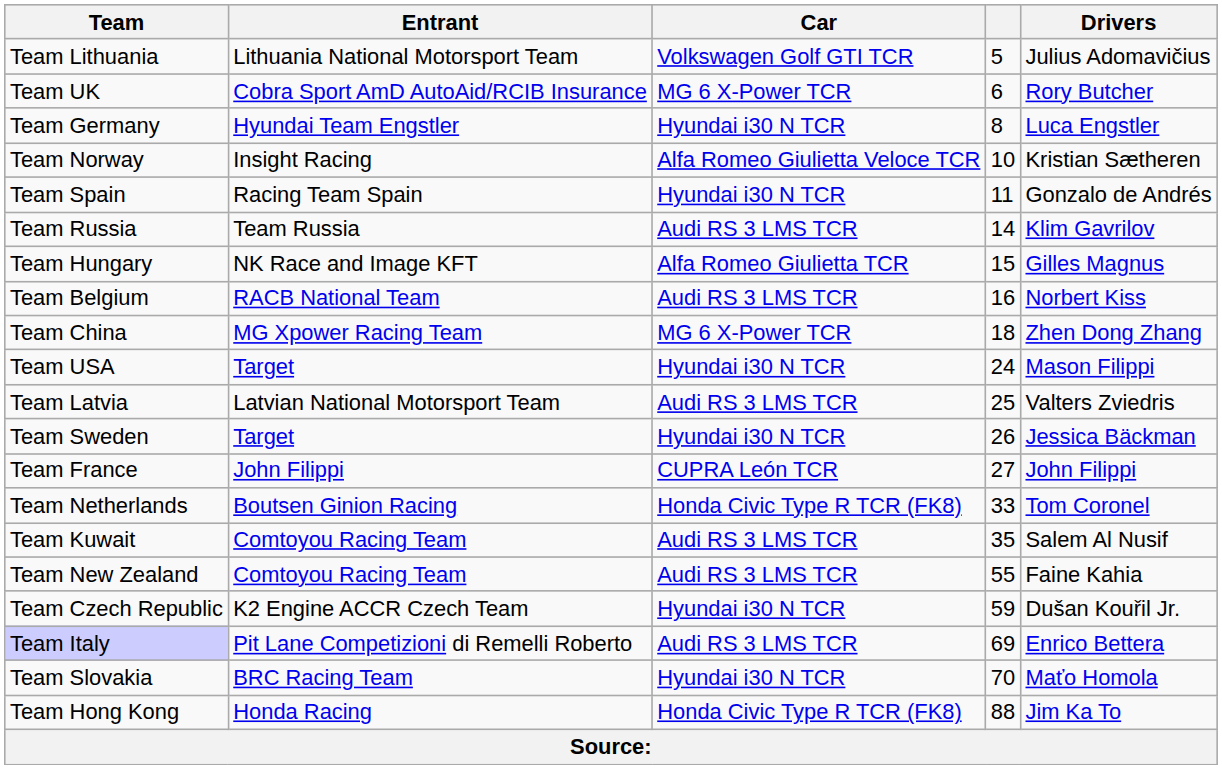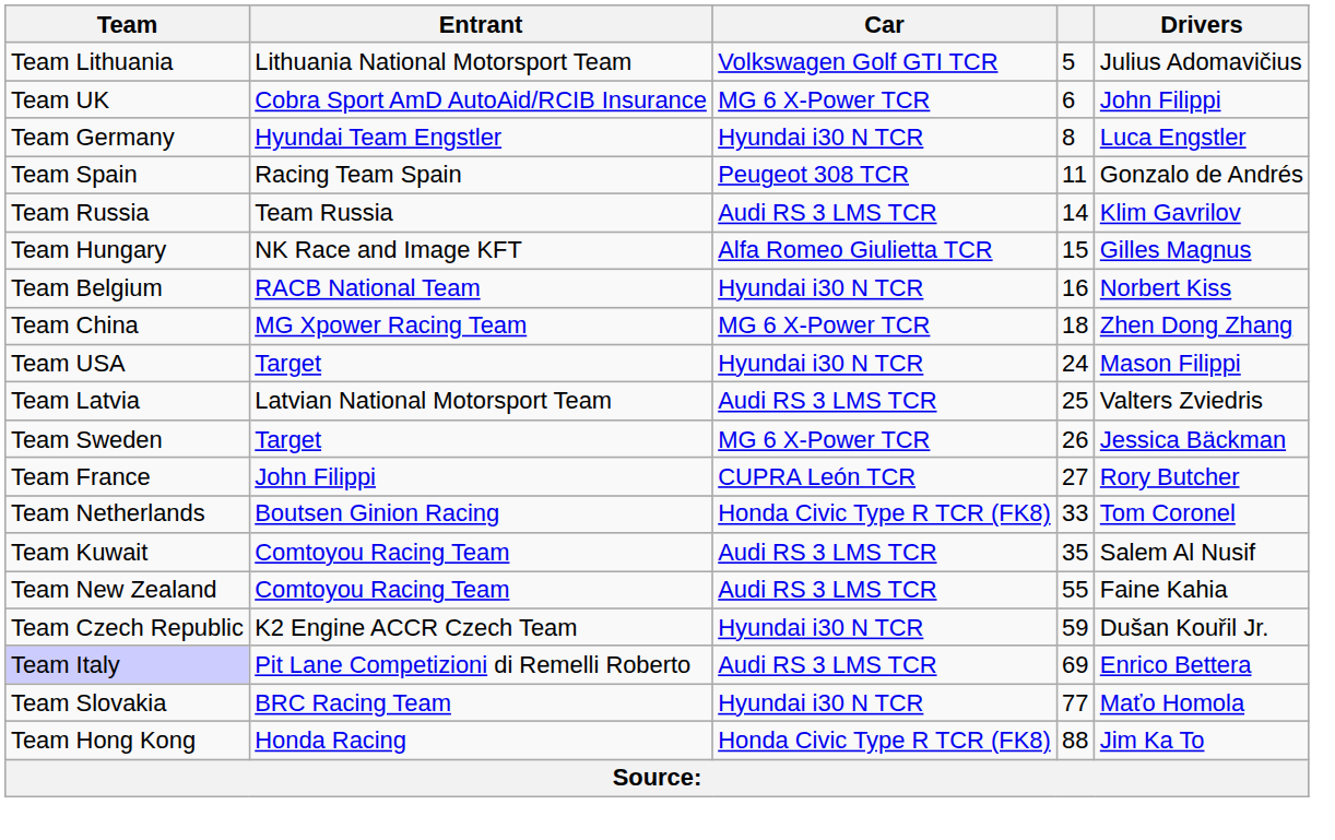Team UK | Drivers: Rory Butcher -> John Filippi
- row: Team Norway | Insight Racing | Alfa Romeo Giulietta Veloce TCR | 10 | Kristian Sætheren
Team Spain | Car: Hyundai i30 N TCR -> Peugeot 308 TCR
Team Belgium | Car: Audi RS 3 LMS TCR -> Hyundai i30 N TCR
Team Sweden | Car: Hyundai i30 N TCR -> MG 6 X-Power TCR
Team France | Drivers: John Filippi -> Rory Butcher
Team Slovakia | column 4: 70 -> 77
